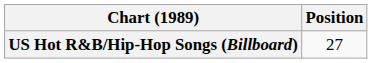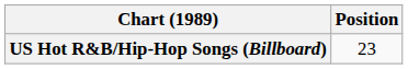US Hot R&B/Hip-Hop Songs (Billboard) | Position: 27 -> 23
